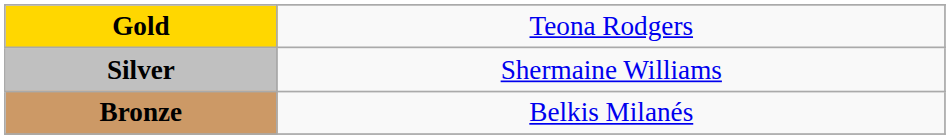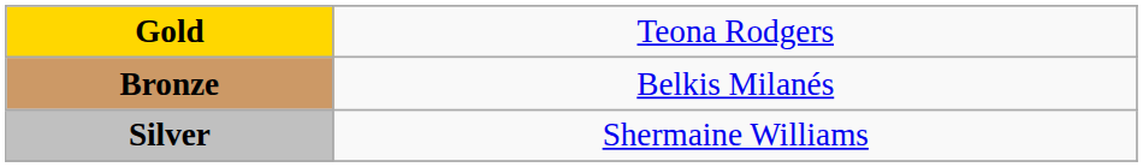rows swapped: Silver <-> Bronze
